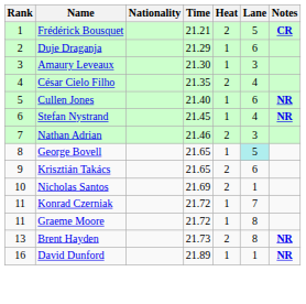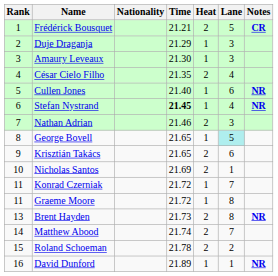Duje Draganja | Lane: 6 -> 3
Stefan Nystrand | Time: normal -> bold
+ row: 14 | Matthew Abood | 21.74 | 2 | 7
+ row: 15 | Roland Schoeman | 21.78 | 2 | 2
